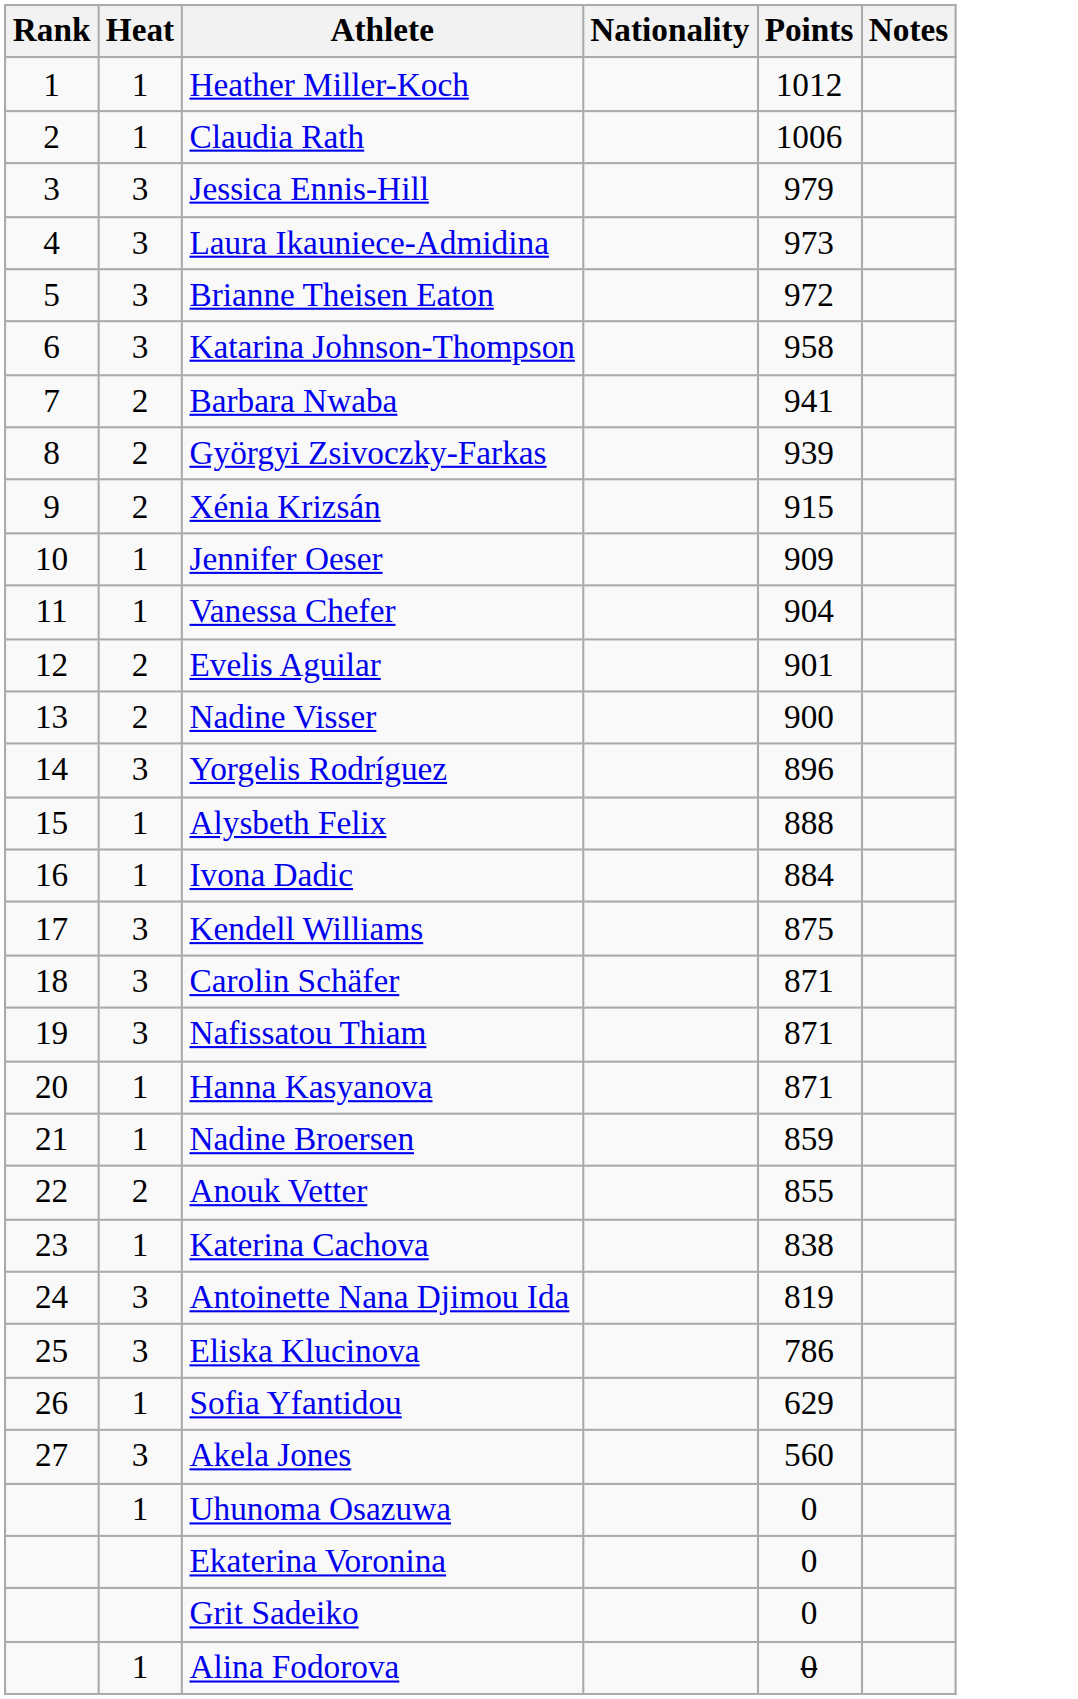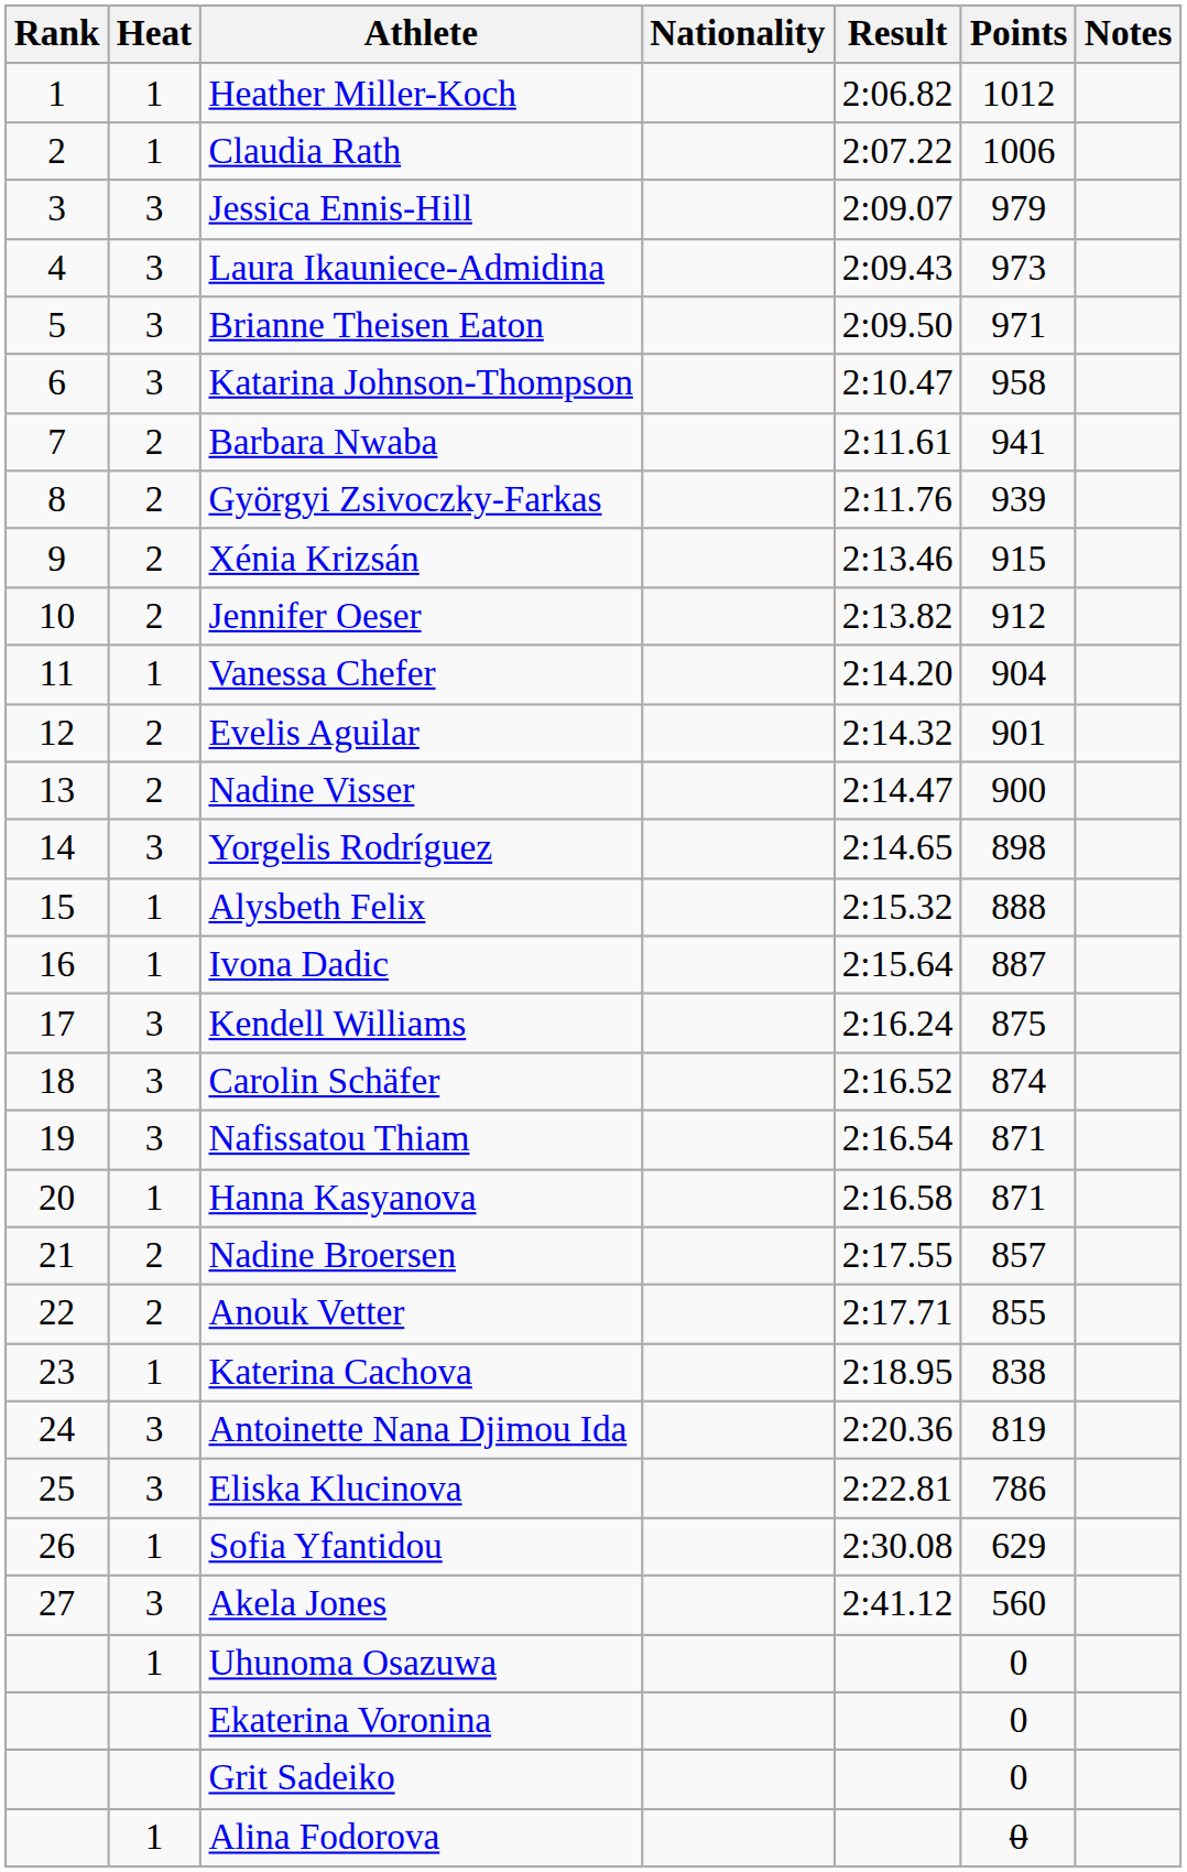+ column: Result | 2:06.82 | 2:07.22 | 2:09.07 | 2:09.43 | 2:09.50 | 2:10.47 | 2:11.61 | 2:11.76 | 2:13.46 | 2:13.82 | 2:14.20 | 2:14.32 | 2:14.47 | 2:14.65 | 2:15.32 | 2:15.64 | 2:16.24 | 2:16.52 | 2:16.54 | 2:16.58 | 2:17.55 | 2:17.71 | 2:18.95 | 2:20.36 | 2:22.81 | 2:30.08 | 2:41.12
Brianne Theisen Eaton | Points: 972 -> 971
Jennifer Oeser | Heat: 1 -> 2
Jennifer Oeser | Points: 909 -> 912
Yorgelis Rodríguez | Points: 896 -> 898
Ivona Dadic | Points: 884 -> 887
Carolin Schäfer | Points: 871 -> 874
Nadine Broersen | Heat: 1 -> 2
Nadine Broersen | Points: 859 -> 857
